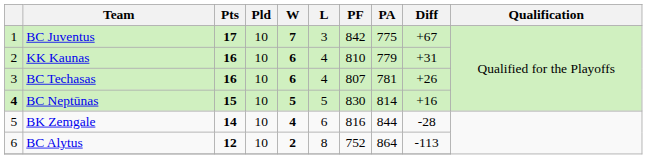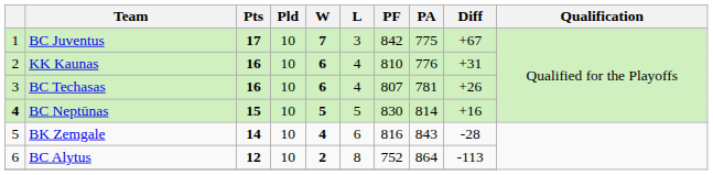KK Kaunas | PA: 779 -> 776
BK Zemgale | PA: 844 -> 843
